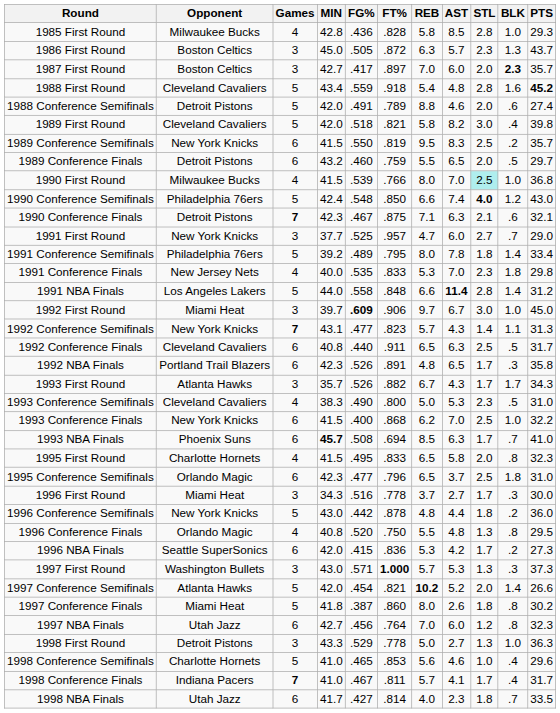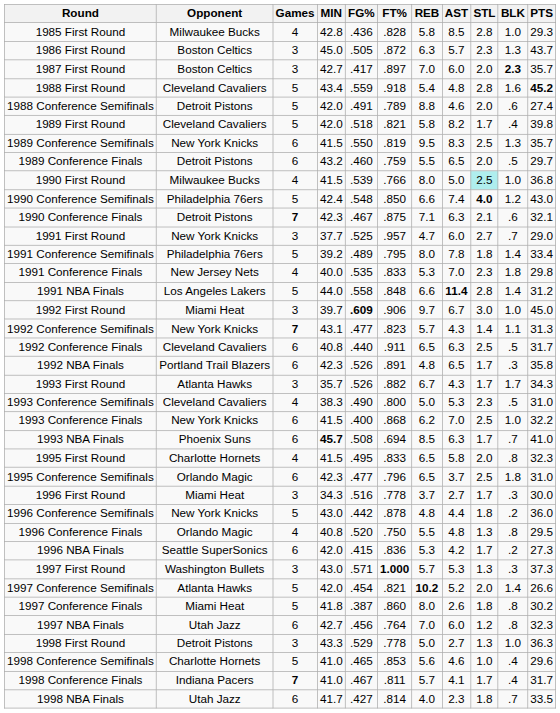1989 First Round | STL: 3.0 -> 1.7
1989 Conference Semifinals | BLK: .2 -> 1.3
1990 First Round | AST: 7.0 -> 5.0
